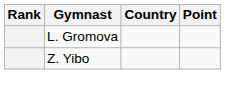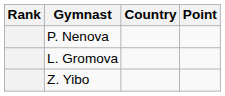+ row: P. Nenova
